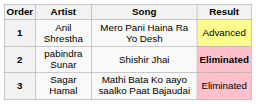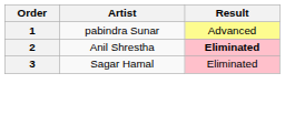- column: Song | Mero Pani Haina Ra Yo Desh | Shishir Jhai | Mathi Bata Ko aayo saalko Paat Bajaudai
1 | Artist: Anil Shrestha -> pabindra Sunar
2 | Artist: pabindra Sunar -> Anil Shrestha
